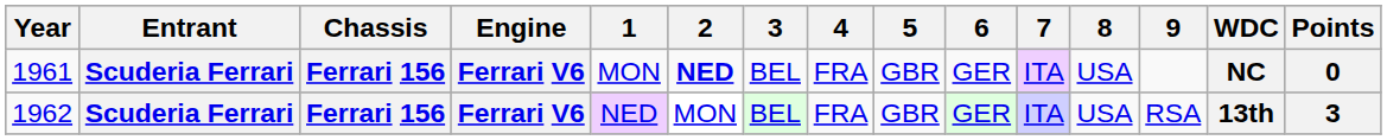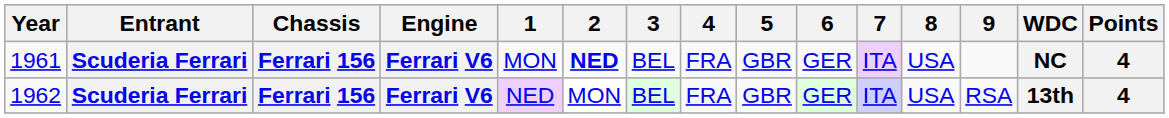1961 | Points: 0 -> 4
1962 | Points: 3 -> 4
